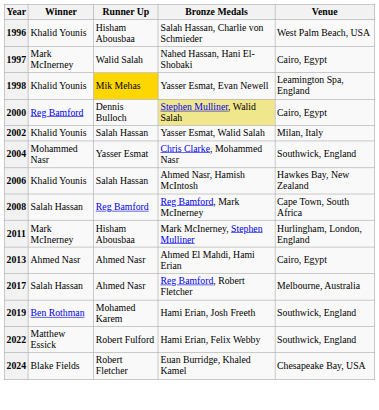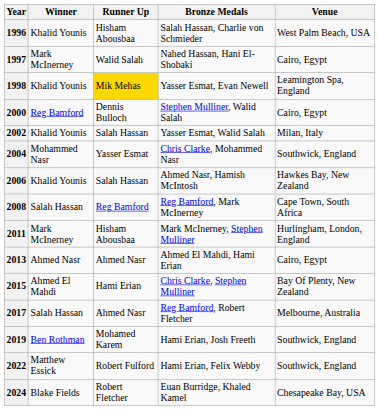2000 | Bronze Medals: khaki background -> no background
+ row: 2015 | Ahmed El Mahdi | Hami Erian | Chris Clarke, Stephen Mulliner | Bay Of Plenty, New Zealand
